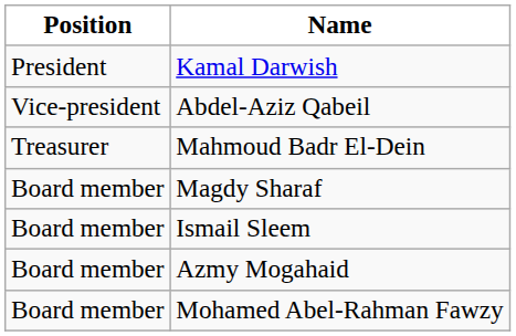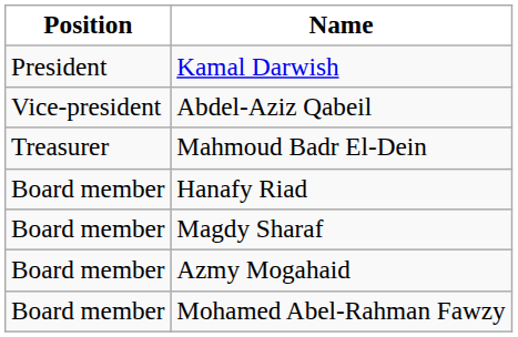+ row: Board member | Hanafy Riad
- row: Board member | Ismail Sleem
